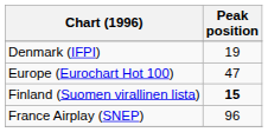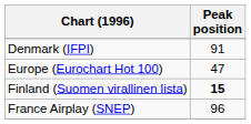Denmark (IFPI) | Peak position: 19 -> 91
